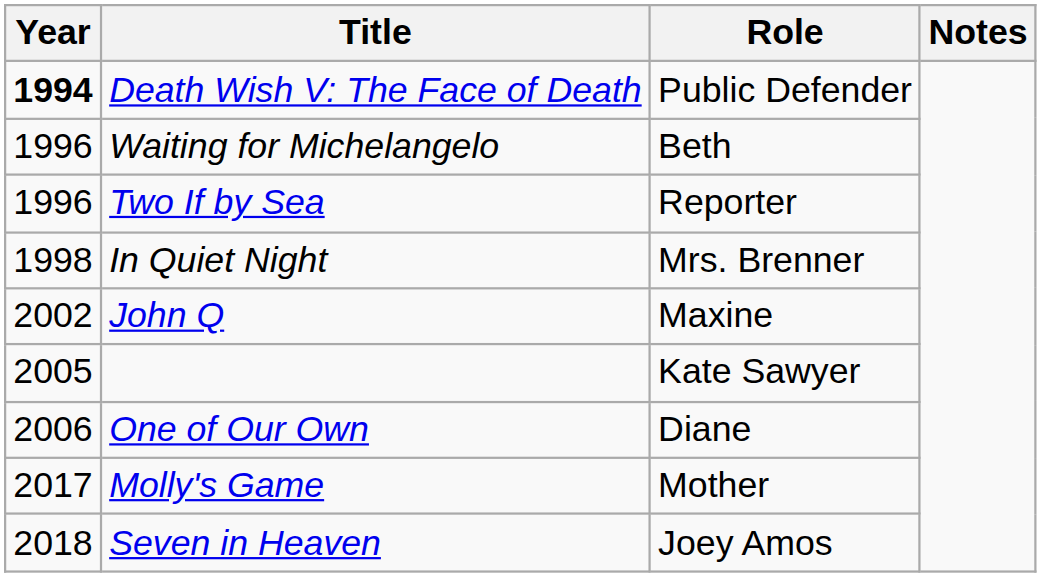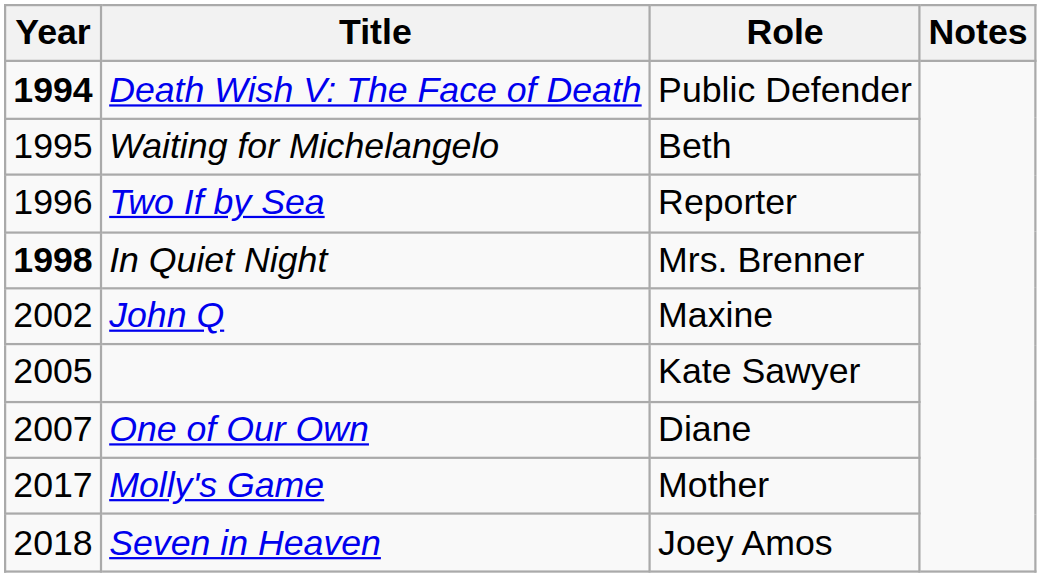Waiting for Michelangelo | Year: 1996 -> 1995
In Quiet Night | Year: normal -> bold
One of Our Own | Year: 2006 -> 2007
